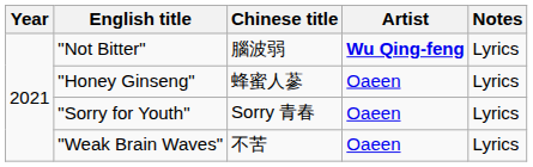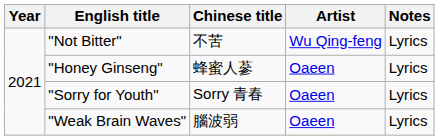"Not Bitter" | Chinese title: 腦波弱 -> 不苦
"Not Bitter" | Artist: bold -> normal
"Weak Brain Waves" | Chinese title: 不苦 -> 腦波弱
